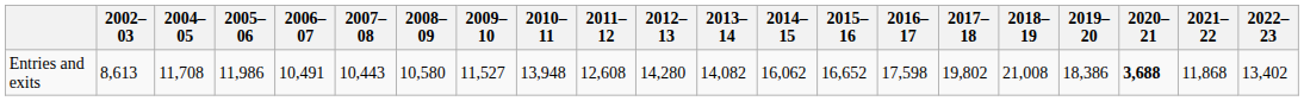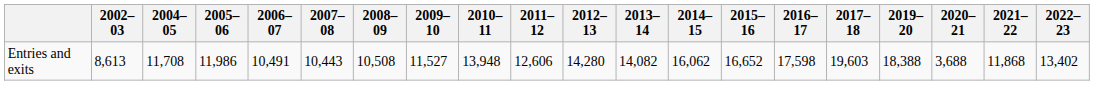- column: 2018–19 | 21,008
Entries and exits | 2008–09: 10,580 -> 10,508
Entries and exits | 2011–12: 12,608 -> 12,606
Entries and exits | 2017–18: 19,802 -> 19,603
Entries and exits | 2019–20: 18,386 -> 18,388
Entries and exits | 2020–21: bold -> normal
